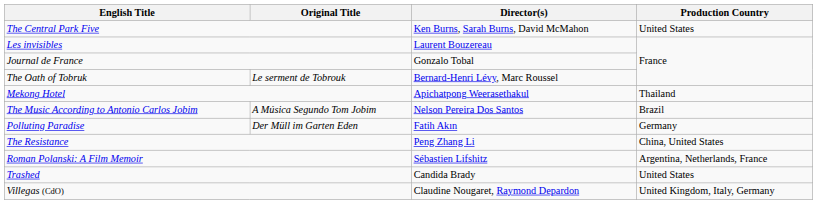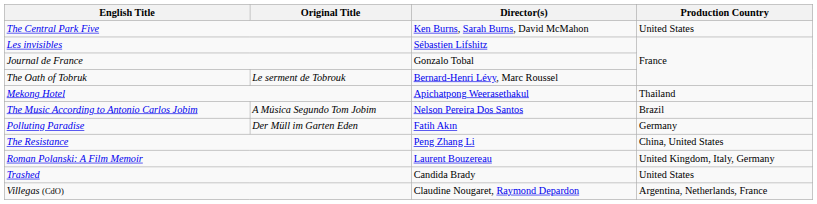Les invisibles | Director(s): Laurent Bouzereau -> Sébastien Lifshitz
Roman Polanski: A Film Memoir | Director(s): Sébastien Lifshitz -> Laurent Bouzereau
Roman Polanski: A Film Memoir | Production Country: Argentina, Netherlands, France -> United Kingdom, Italy, Germany
Villegas (CdO) | Production Country: United Kingdom, Italy, Germany -> Argentina, Netherlands, France
